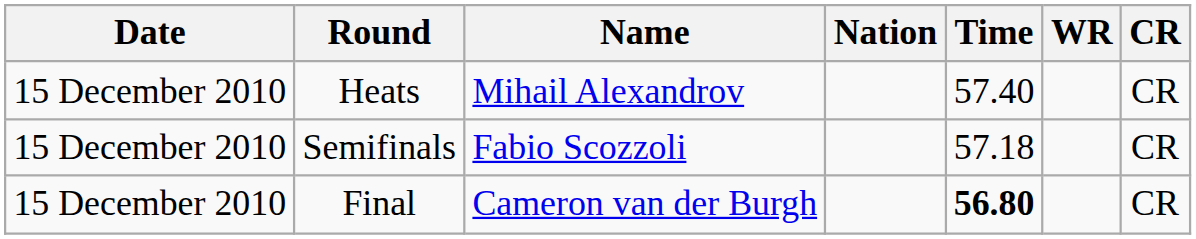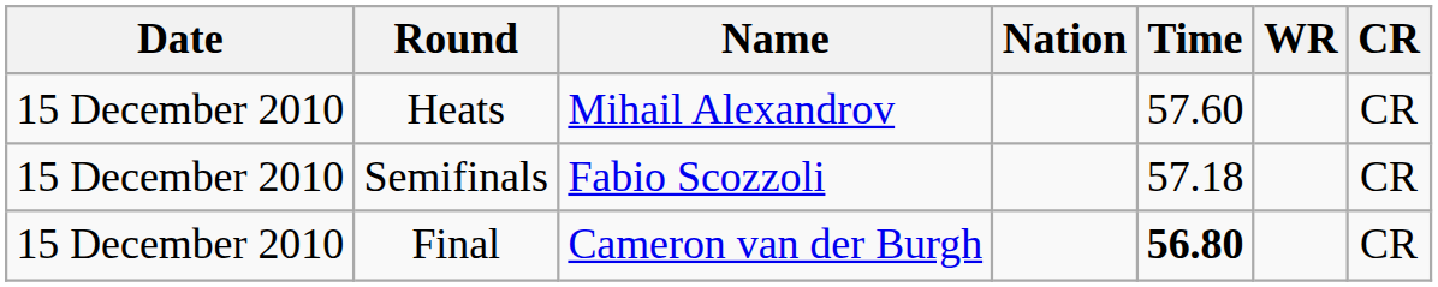Heats | Time: 57.40 -> 57.60
